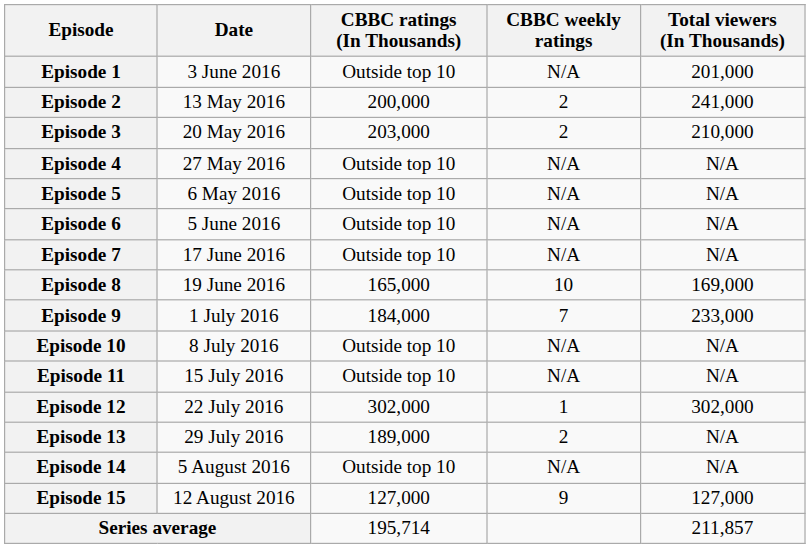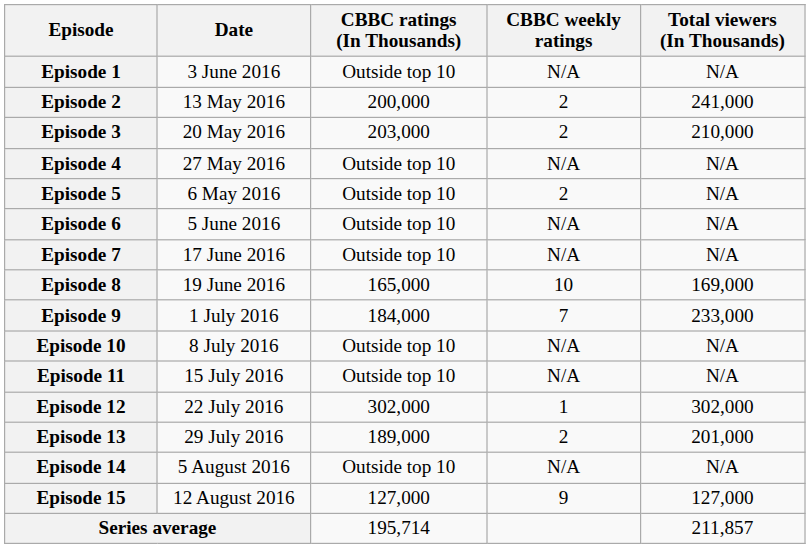Episode 1 | Total viewers (In Thousands): 201,000 -> N/A
Episode 5 | CBBC weekly ratings: N/A -> 2
Episode 13 | Total viewers (In Thousands): N/A -> 201,000
